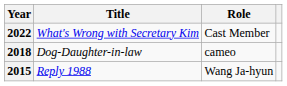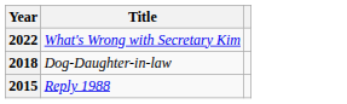- column: Role | Cast Member | cameo | Wang Ja-hyun
